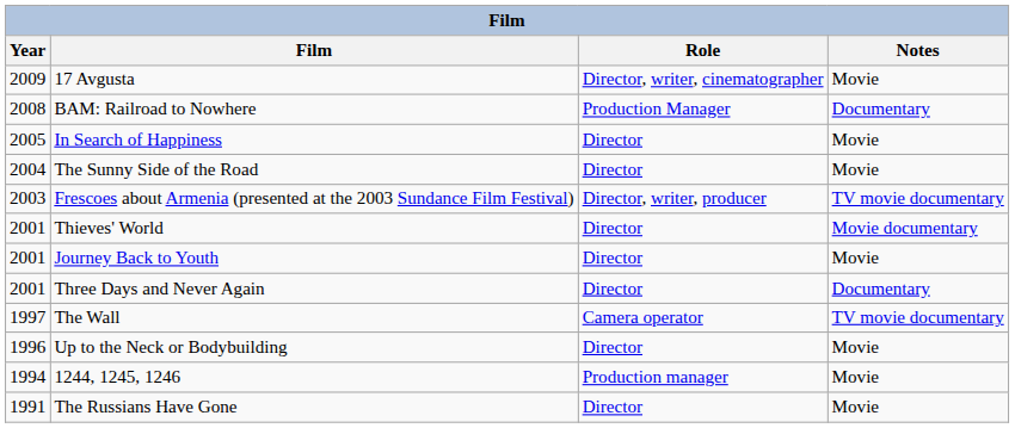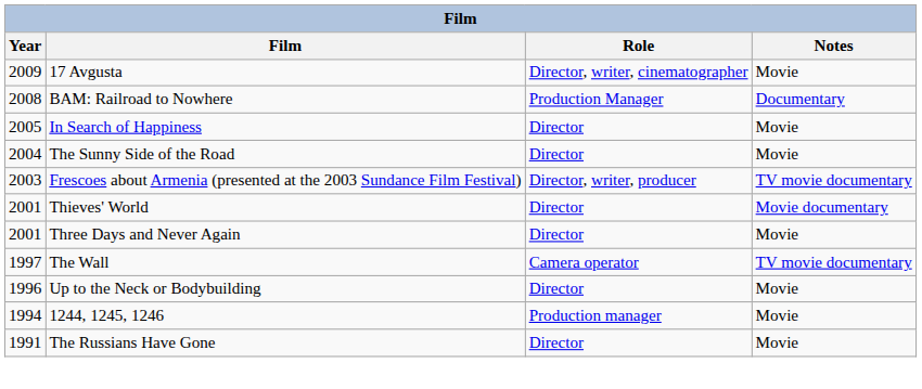- row: 2001 | Journey Back to Youth | Director | Movie
Three Days and Never Again | Notes: Documentary -> Movie
